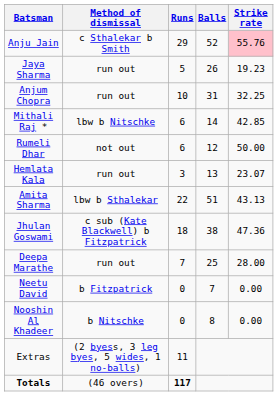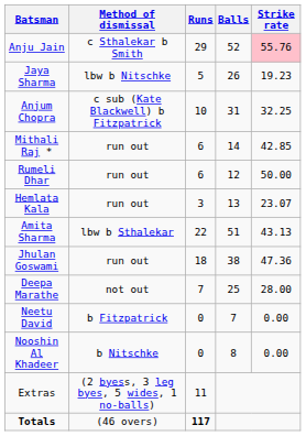Jaya Sharma | Method of dismissal: run out -> lbw b Nitschke
Anjum Chopra | Method of dismissal: run out -> c sub (Kate Blackwell) b Fitzpatrick
Mithali Raj * | Method of dismissal: lbw b Nitschke -> run out
Rumeli Dhar | Method of dismissal: not out -> run out
Jhulan Goswami | Method of dismissal: c sub (Kate Blackwell) b Fitzpatrick -> run out
Deepa Marathe | Method of dismissal: run out -> not out
